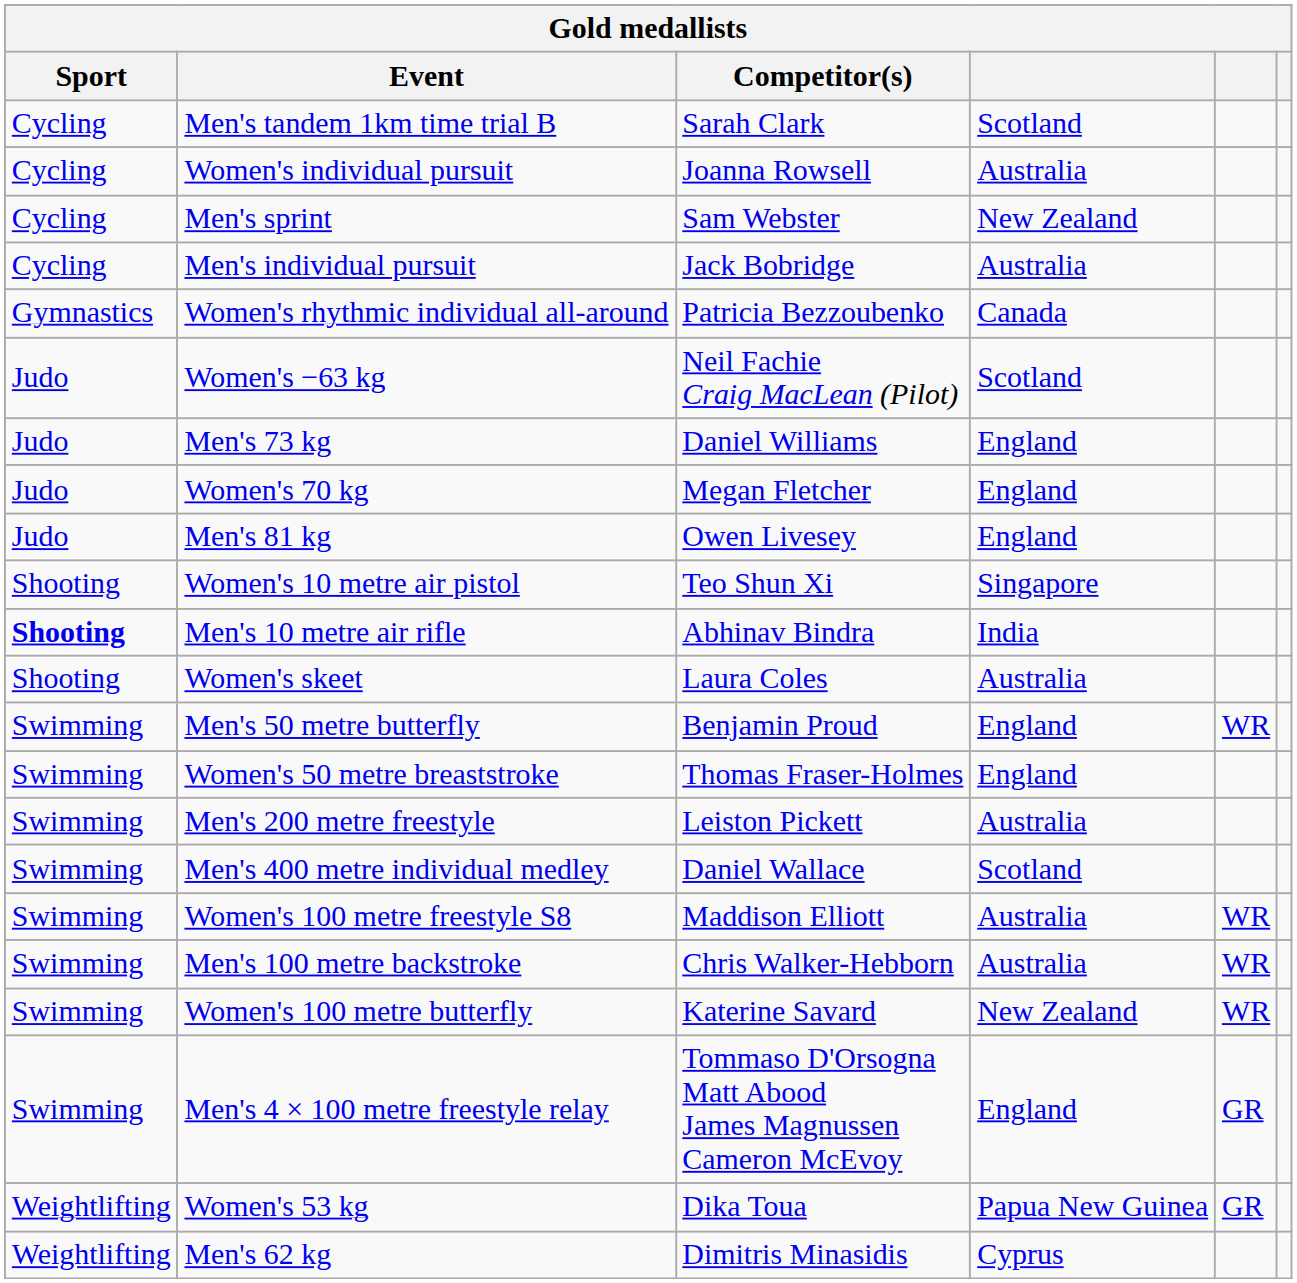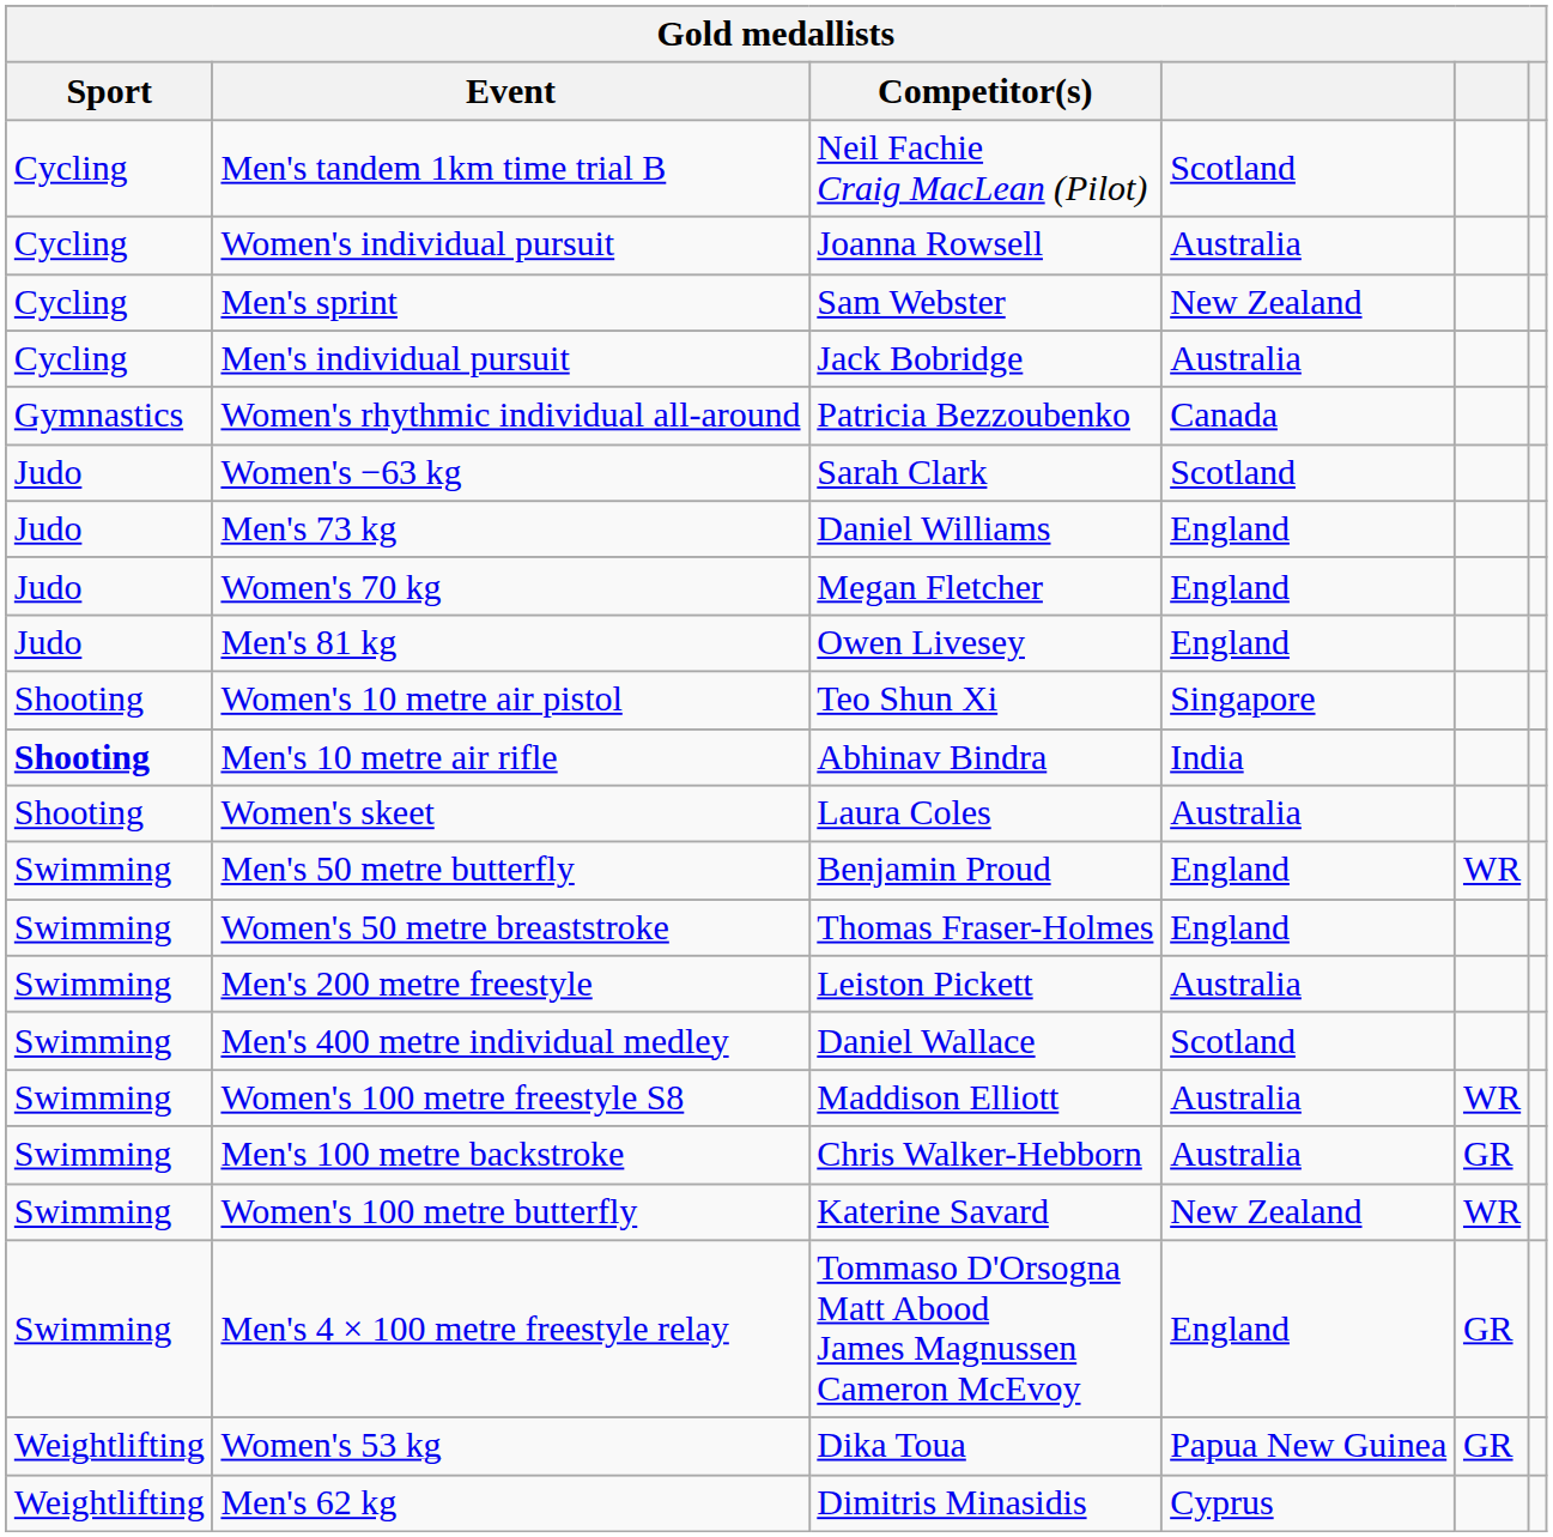Men's tandem 1km time trial B | Competitor(s): Sarah Clark -> Neil Fachie Craig MacLean (Pilot)
Women's −63 kg | Competitor(s): Neil Fachie Craig MacLean (Pilot) -> Sarah Clark
Men's 100 metre backstroke | column 5: WR -> GR
